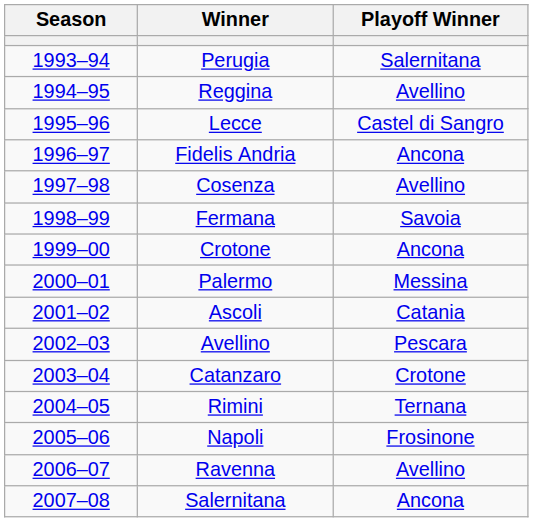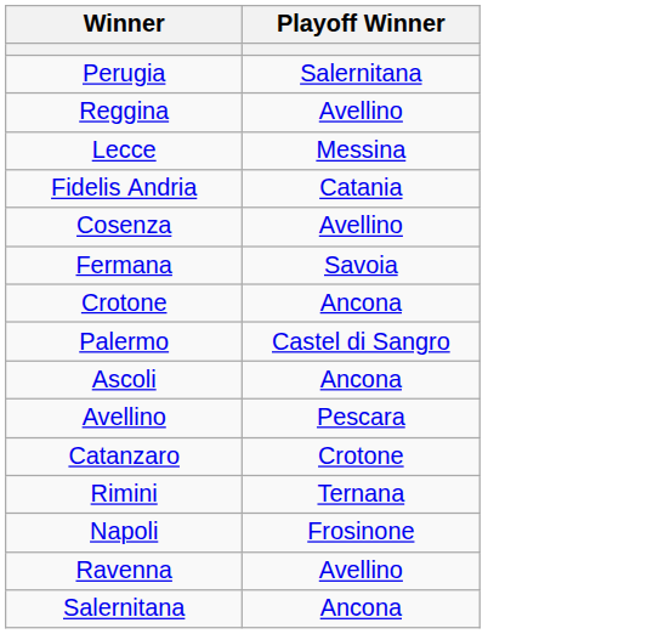- column: Season | 1993–94 | 1994–95 | 1995–96 | 1996–97 | 1997–98 | 1998–99 | 1999–00 | 2000–01 | 2001–02 | 2002–03 | 2003–04 | 2004–05 | 2005–06 | 2006–07 | 2007–08
Lecce | Playoff Winner: Castel di Sangro -> Messina
Fidelis Andria | Playoff Winner: Ancona -> Catania
Palermo | Playoff Winner: Messina -> Castel di Sangro
Ascoli | Playoff Winner: Catania -> Ancona
